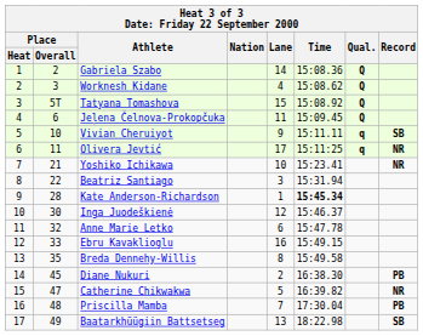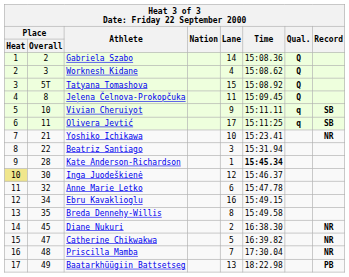Jeļena Čelnova-Prokopčuka | Place / Overall: 6 -> 8
Olivera Jevtić | Record: NR -> SB
Inga Juodeškienė | Place / Heat: no background -> khaki background
Ebru Kavaklioglu | Place / Overall: 33 -> 34
Diane Nukuri | Record: PB -> NR
Priscilla Mamba | Record: PB -> NR
Baatarkhüügiin Battsetseg | Record: SB -> PB
